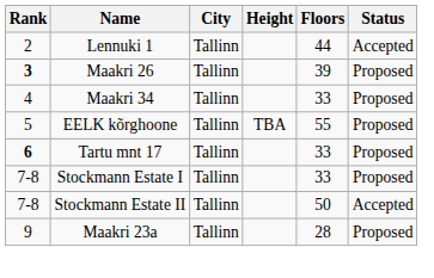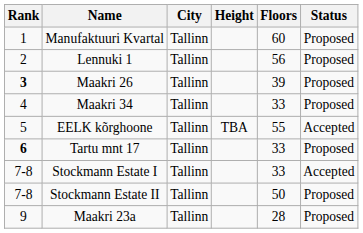+ row: 1 | Manufaktuuri Kvartal | Tallinn | 60 | Proposed
Lennuki 1 | Floors: 44 -> 56
Lennuki 1 | Status: Accepted -> Proposed
EELK kõrghoone | Status: Proposed -> Accepted
Stockmann Estate I | Status: Proposed -> Accepted
Stockmann Estate II | Status: Accepted -> Proposed
